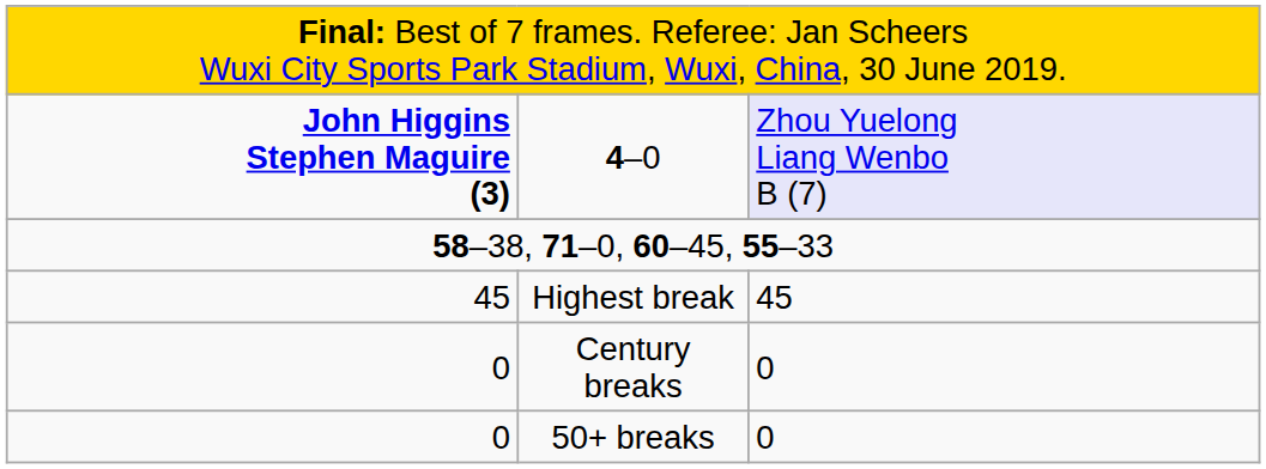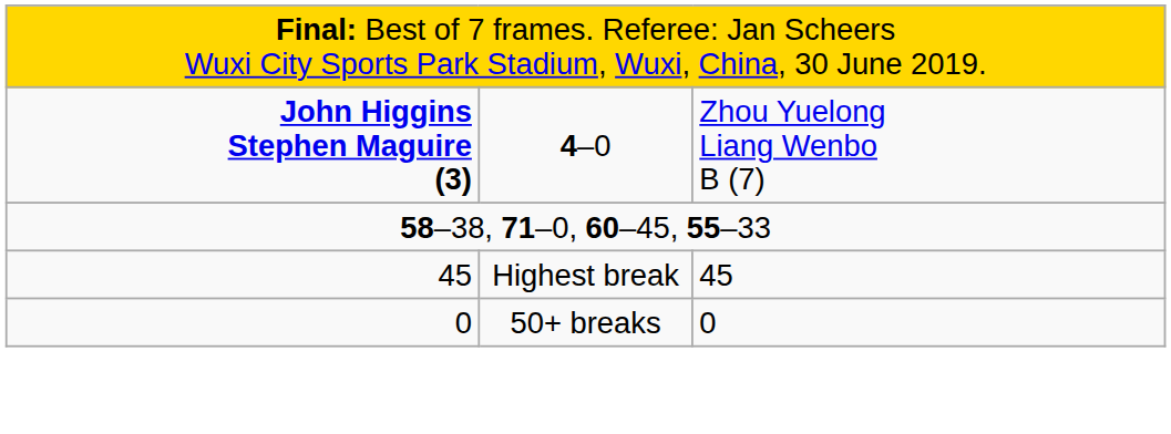4–0 | column 3: lavender background -> no background
- row: 0 | Century breaks | 0
